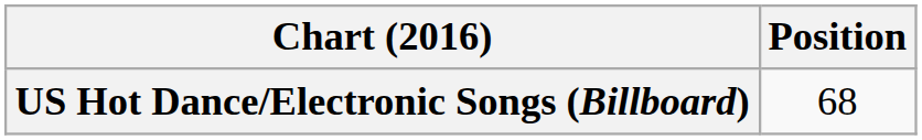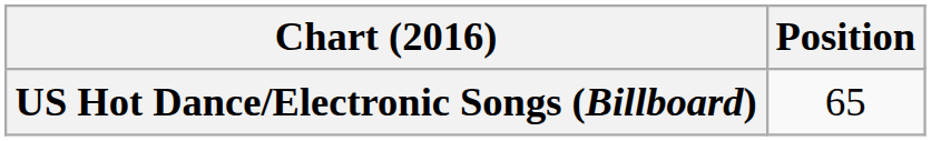US Hot Dance/Electronic Songs (Billboard) | Position: 68 -> 65
